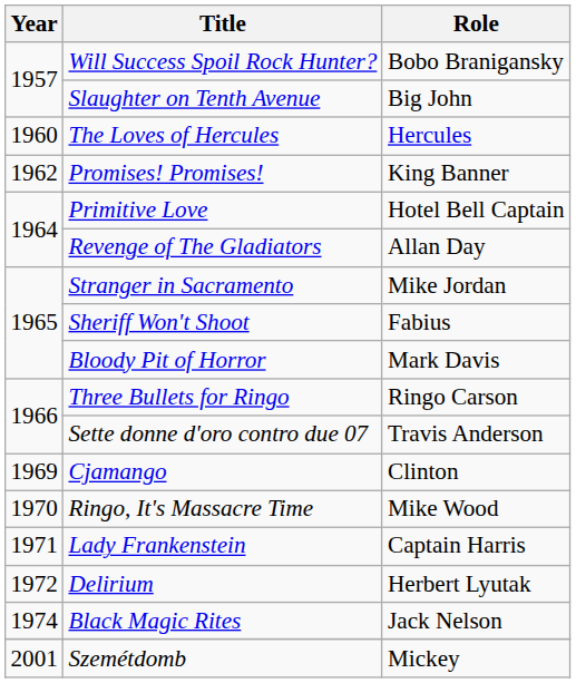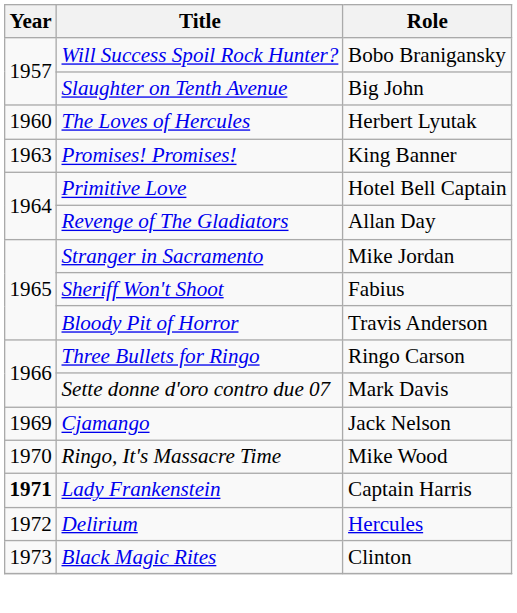The Loves of Hercules | Role: Hercules -> Herbert Lyutak
Promises! Promises! | Year: 1962 -> 1963
Bloody Pit of Horror | Role: Mark Davis -> Travis Anderson
Sette donne d'oro contro due 07 | Role: Travis Anderson -> Mark Davis
Cjamango | Role: Clinton -> Jack Nelson
Lady Frankenstein | Year: normal -> bold
Delirium | Role: Herbert Lyutak -> Hercules
Black Magic Rites | Year: 1974 -> 1973
Black Magic Rites | Role: Jack Nelson -> Clinton
- row: 2001 | Szemétdomb | Mickey
